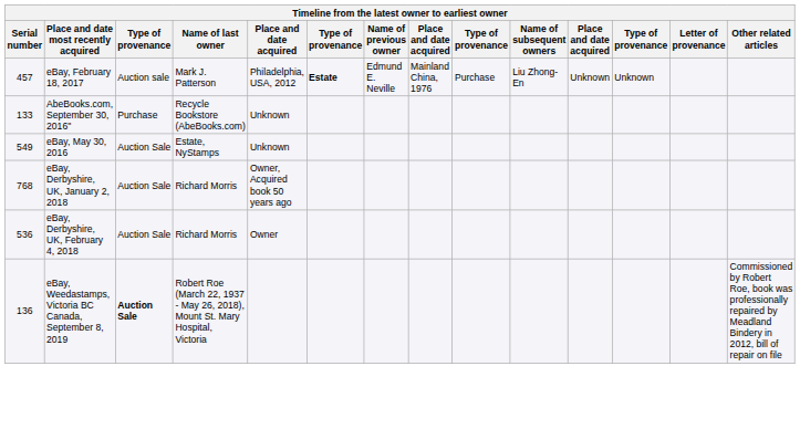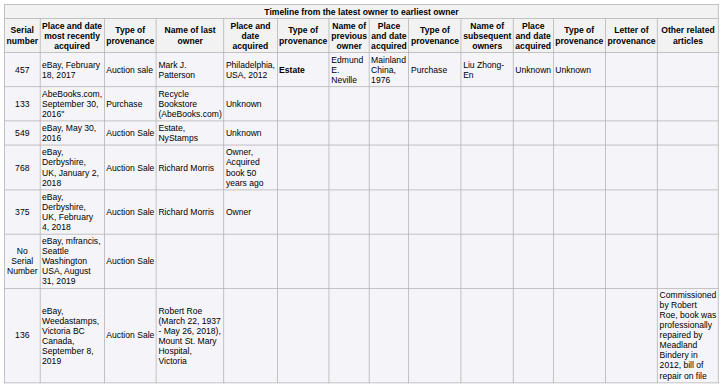eBay, Derbyshire, UK, February 4, 2018 | Serial number: 536 -> 375
+ row: No Serial Number | eBay, mfrancis, Seattle Washington USA, August 31, 2019 | Auction Sale
eBay, Weedastamps, Victoria BC Canada, September 8, 2019 | column 3: bold -> normal
